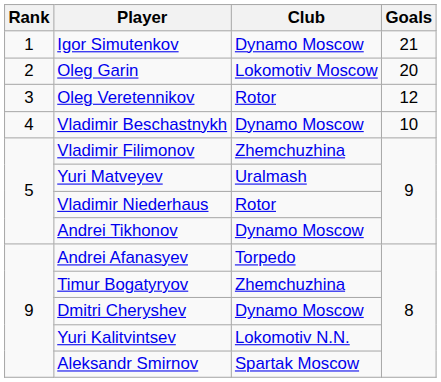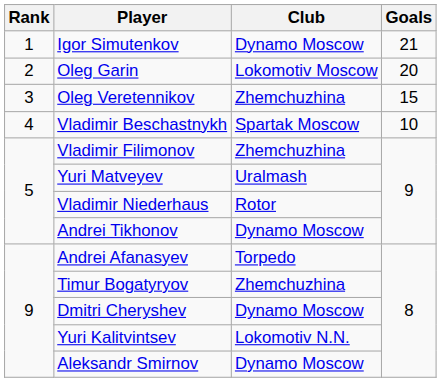Oleg Veretennikov | Club: Rotor -> Zhemchuzhina
Oleg Veretennikov | Goals: 12 -> 15
Vladimir Beschastnykh | Club: Dynamo Moscow -> Spartak Moscow
Aleksandr Smirnov | Club: Spartak Moscow -> Dynamo Moscow
